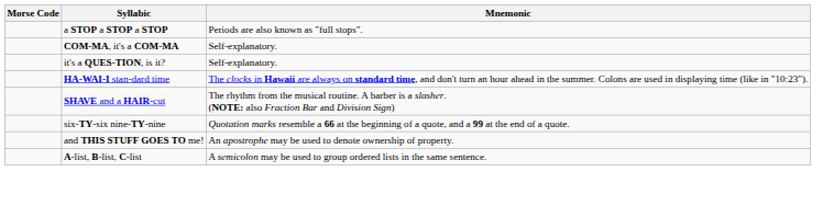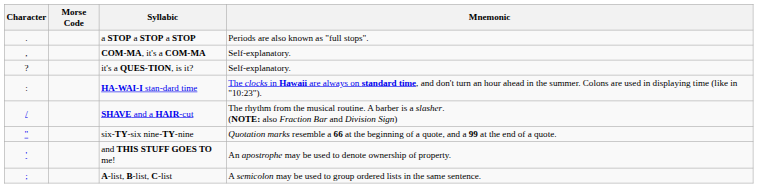+ column: Character | . | , | ? | : | / | " | ' | ;
